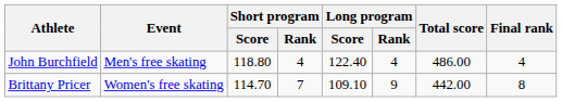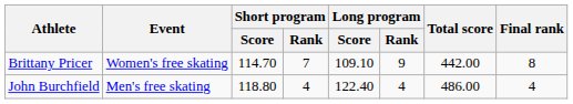rows swapped: John Burchfield <-> Brittany Pricer
